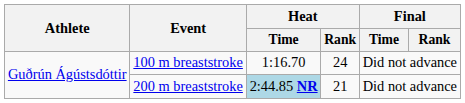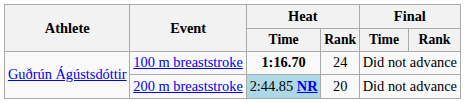100 m breaststroke | Heat / Time: normal -> bold
200 m breaststroke | Heat / Rank: 21 -> 20
